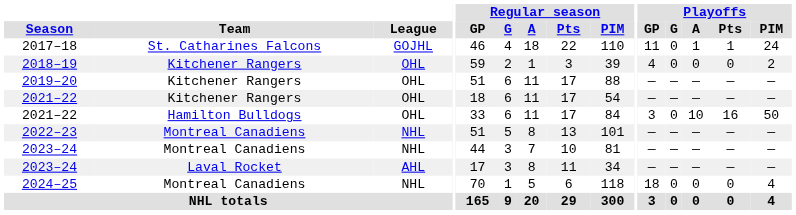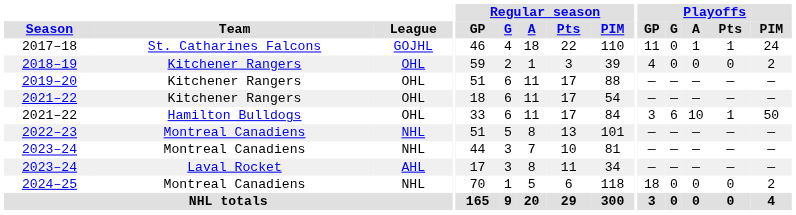2021–22 / Hamilton Bulldogs | Playoffs / G: 0 -> 6
2021–22 / Hamilton Bulldogs | Playoffs / Pts: 16 -> 1
2024–25 | Playoffs / PIM: 4 -> 2
